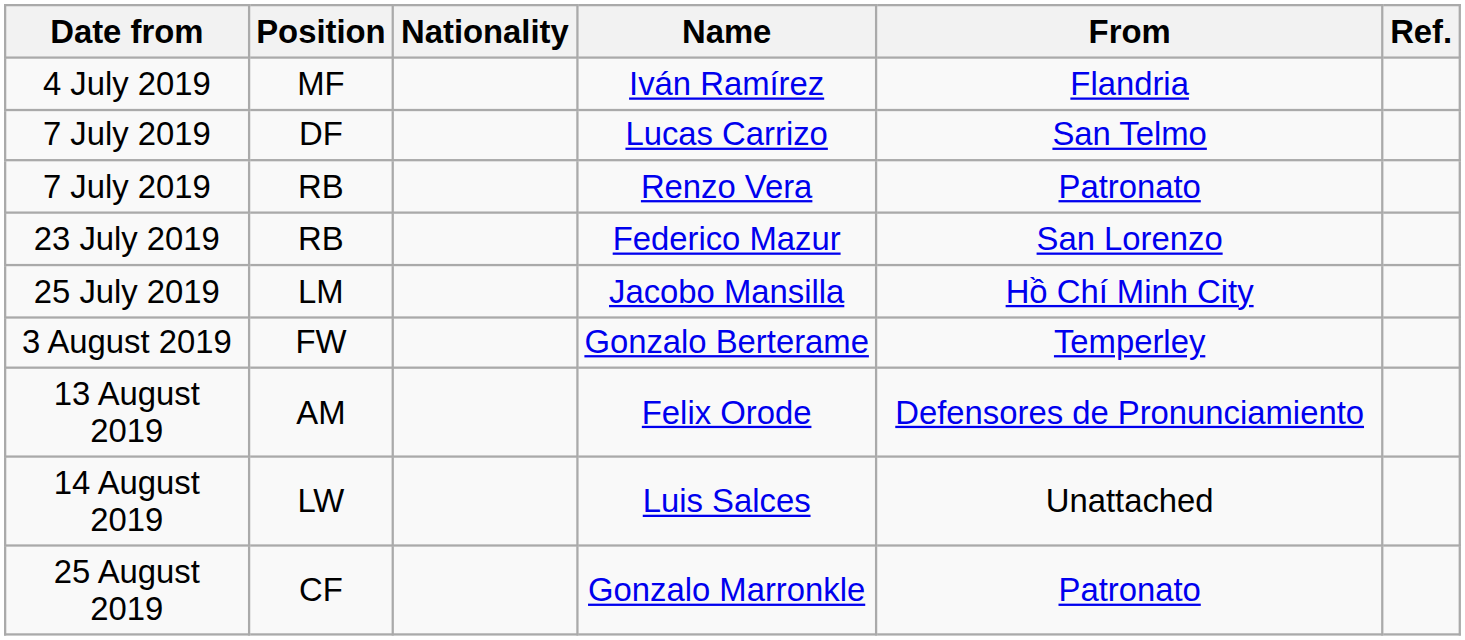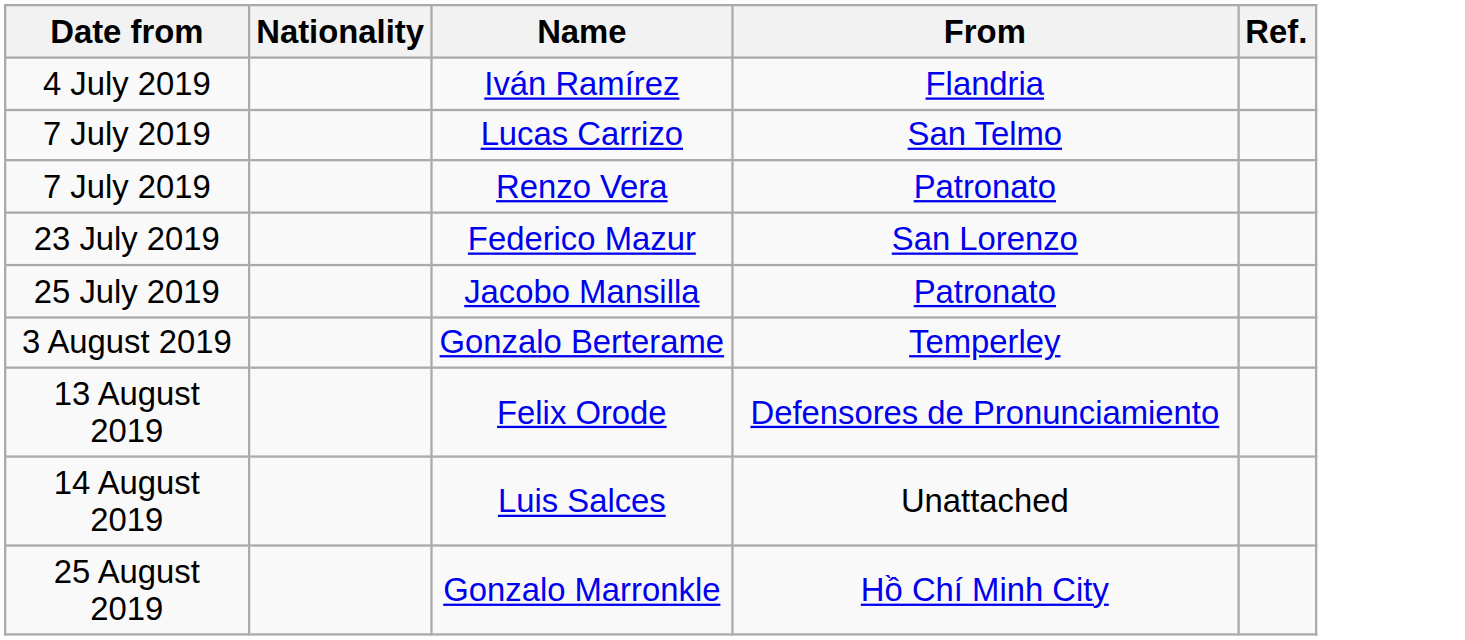- column: Position | MF | DF | RB | RB | LM | FW | AM | LW | CF
Jacobo Mansilla | From: Hồ Chí Minh City -> Patronato
Gonzalo Marronkle | From: Patronato -> Hồ Chí Minh City
